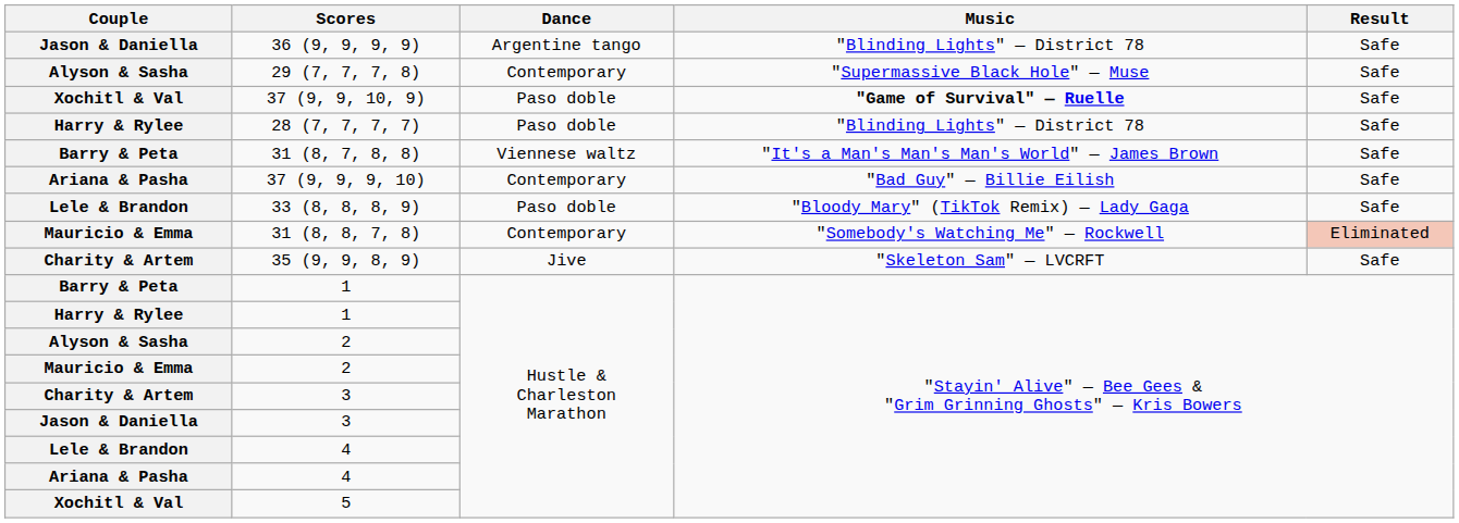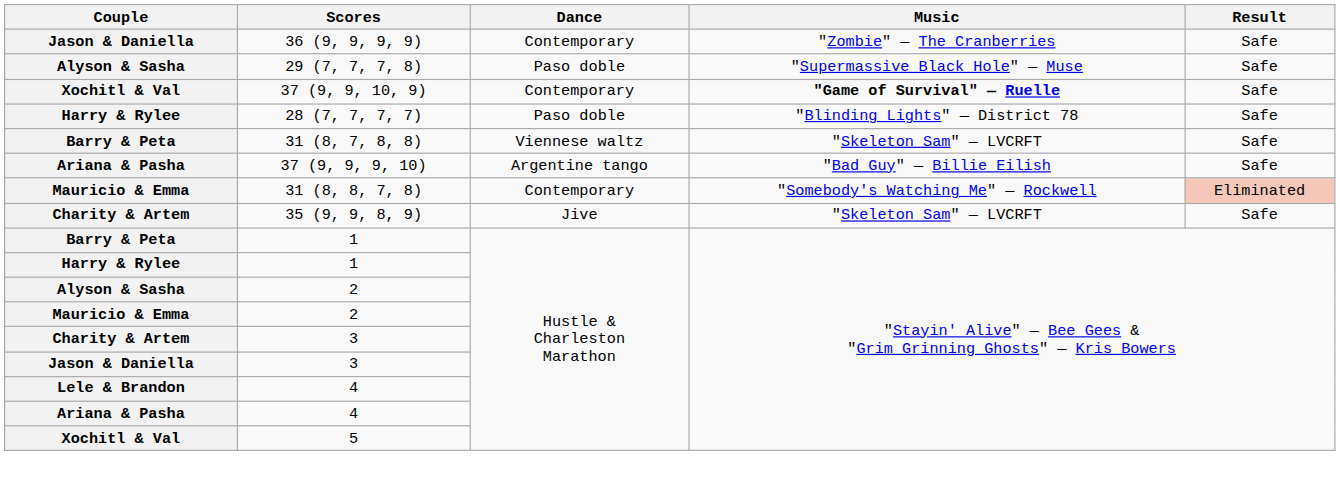36 (9, 9, 9, 9) | Dance: Argentine tango -> Contemporary
36 (9, 9, 9, 9) | Music: "Blinding Lights" — District 78 -> "Zombie" — The Cranberries
29 (7, 7, 7, 8) | Dance: Contemporary -> Paso doble
37 (9, 9, 10, 9) | Dance: Paso doble -> Contemporary
31 (8, 7, 8, 8) | Music: "It's a Man's Man's Man's World" — James Brown -> "Skeleton Sam" — LVCRFT
37 (9, 9, 9, 10) | Dance: Contemporary -> Argentine tango
- row: Lele & Brandon | 33 (8, 8, 8, 9) | Paso doble | "Bloody Mary" (TikTok Remix) — Lady Gaga | Safe
